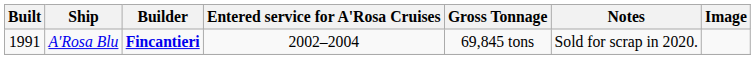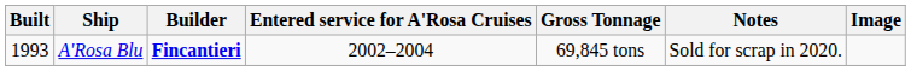A'Rosa Blu | Built: 1991 -> 1993
